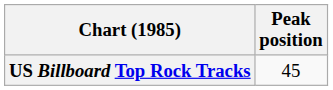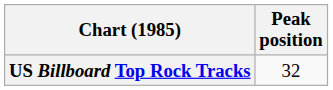US Billboard Top Rock Tracks | Peak position: 45 -> 32
